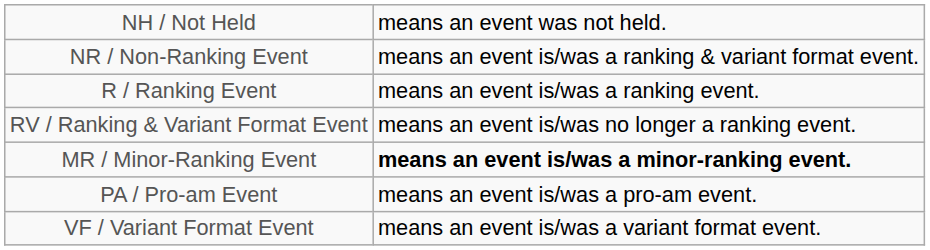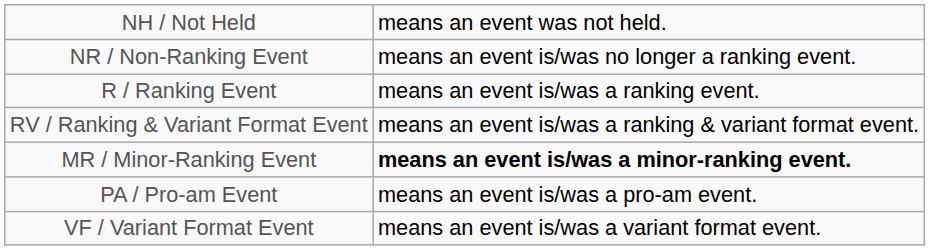NR / Non-Ranking Event | column 5: means an event is/was a ranking & variant format event. -> means an event is/was no longer a ranking event.
RV / Ranking & Variant Format Event | column 5: means an event is/was no longer a ranking event. -> means an event is/was a ranking & variant format event.
